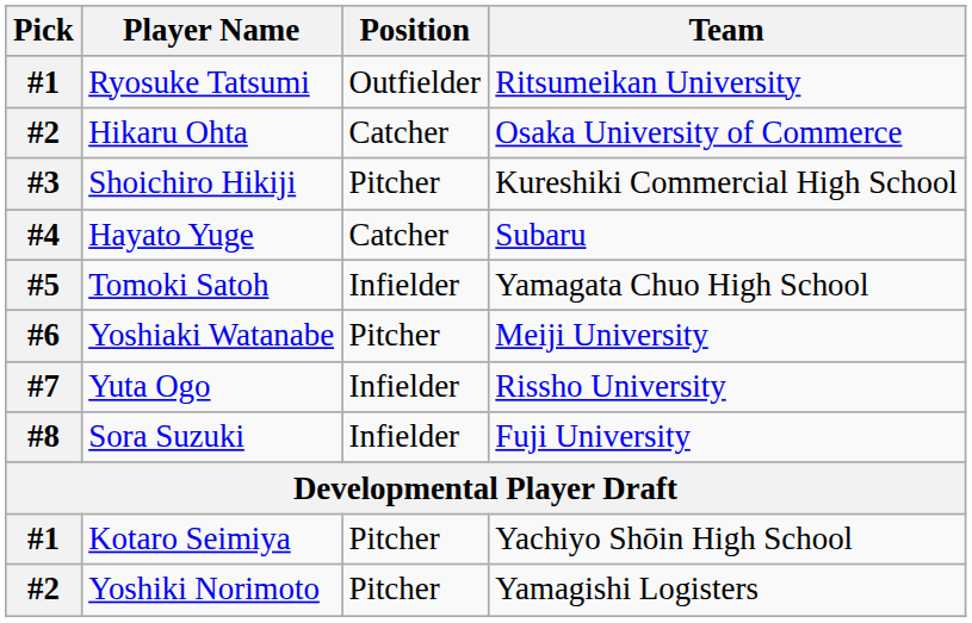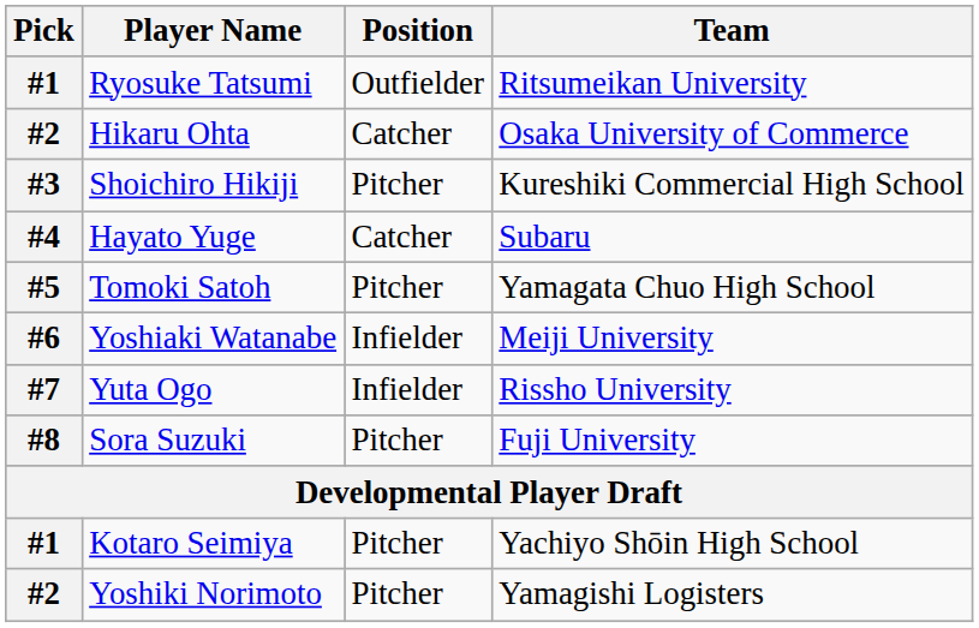Tomoki Satoh | Position: Infielder -> Pitcher
Yoshiaki Watanabe | Position: Pitcher -> Infielder
Sora Suzuki | Position: Infielder -> Pitcher
